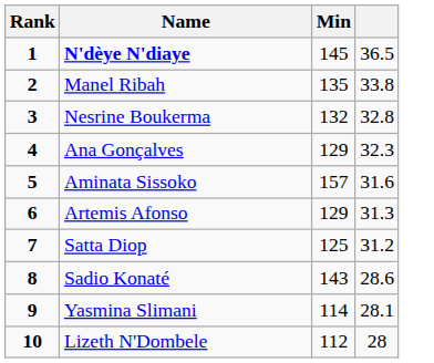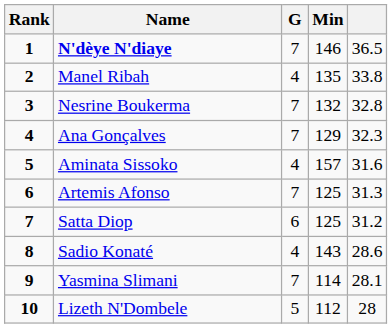+ column: G | 7 | 4 | 7 | 7 | 4 | 7 | 6 | 4 | 7 | 5
N'dèye N'diaye | Min: 145 -> 146
Artemis Afonso | Min: 129 -> 125
